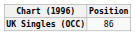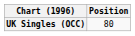UK Singles (OCC) | Position: 86 -> 80
